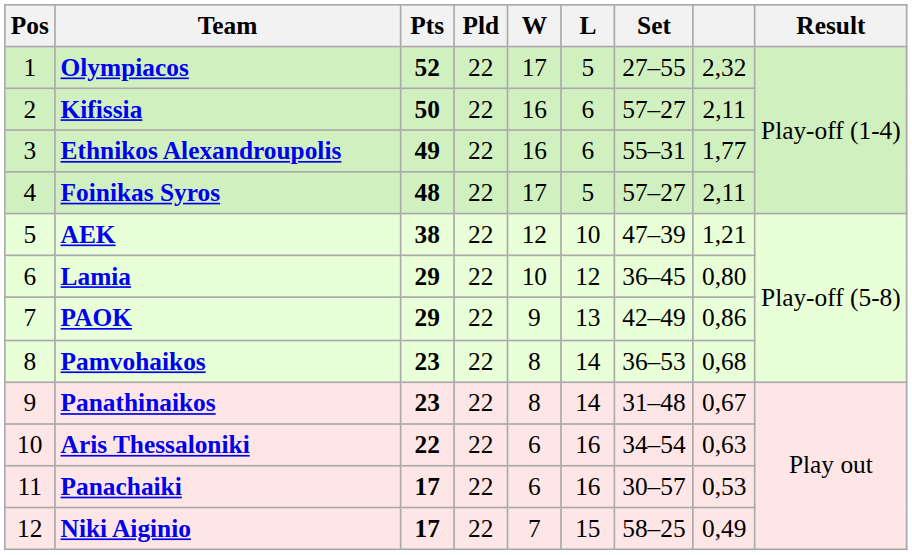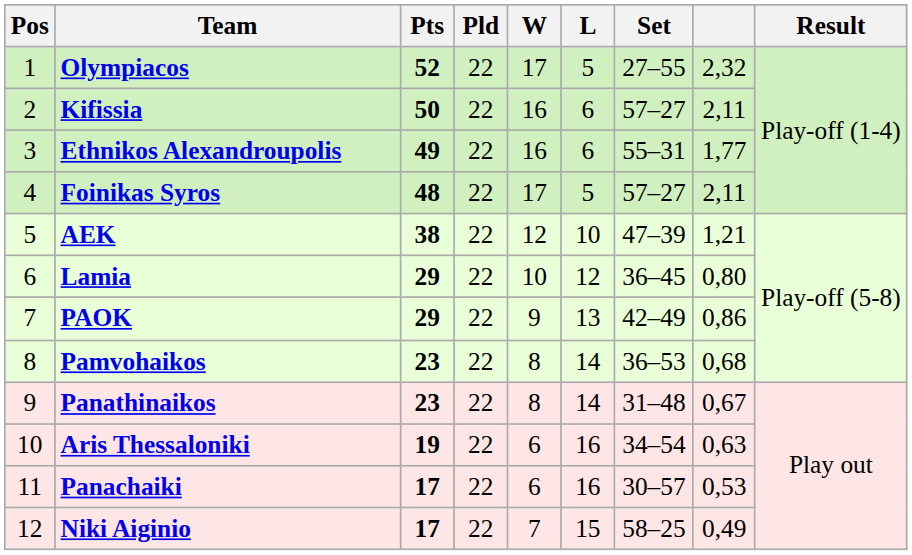Aris Thessaloniki | Pts: 22 -> 19
